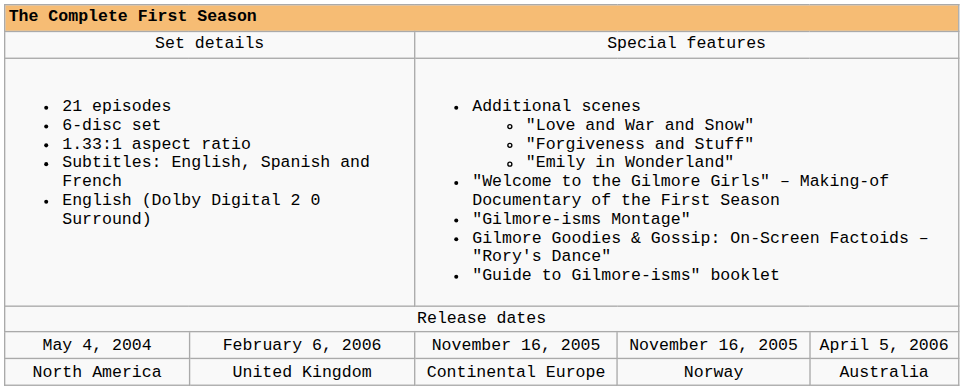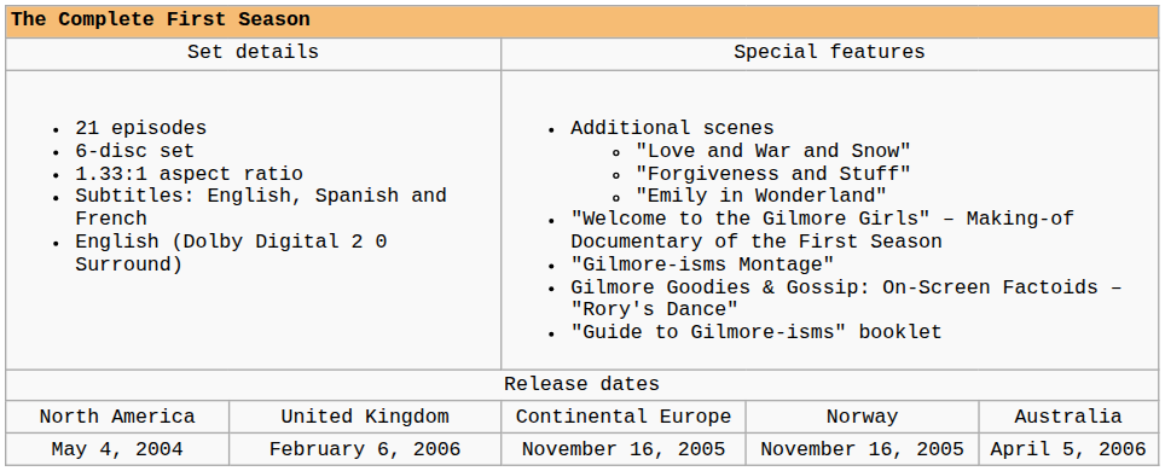rows swapped: North America <-> May 4, 2004
